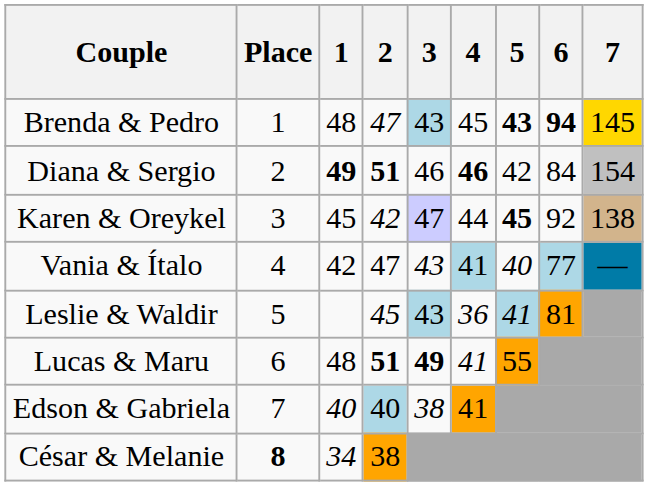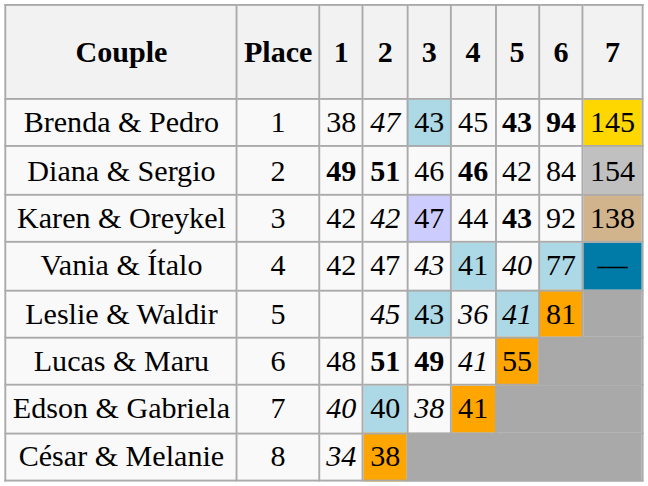Brenda & Pedro | 1: 48 -> 38
Karen & Oreykel | 1: 45 -> 42
Karen & Oreykel | 5: 45 -> 43
César & Melanie | Place: bold -> normal
